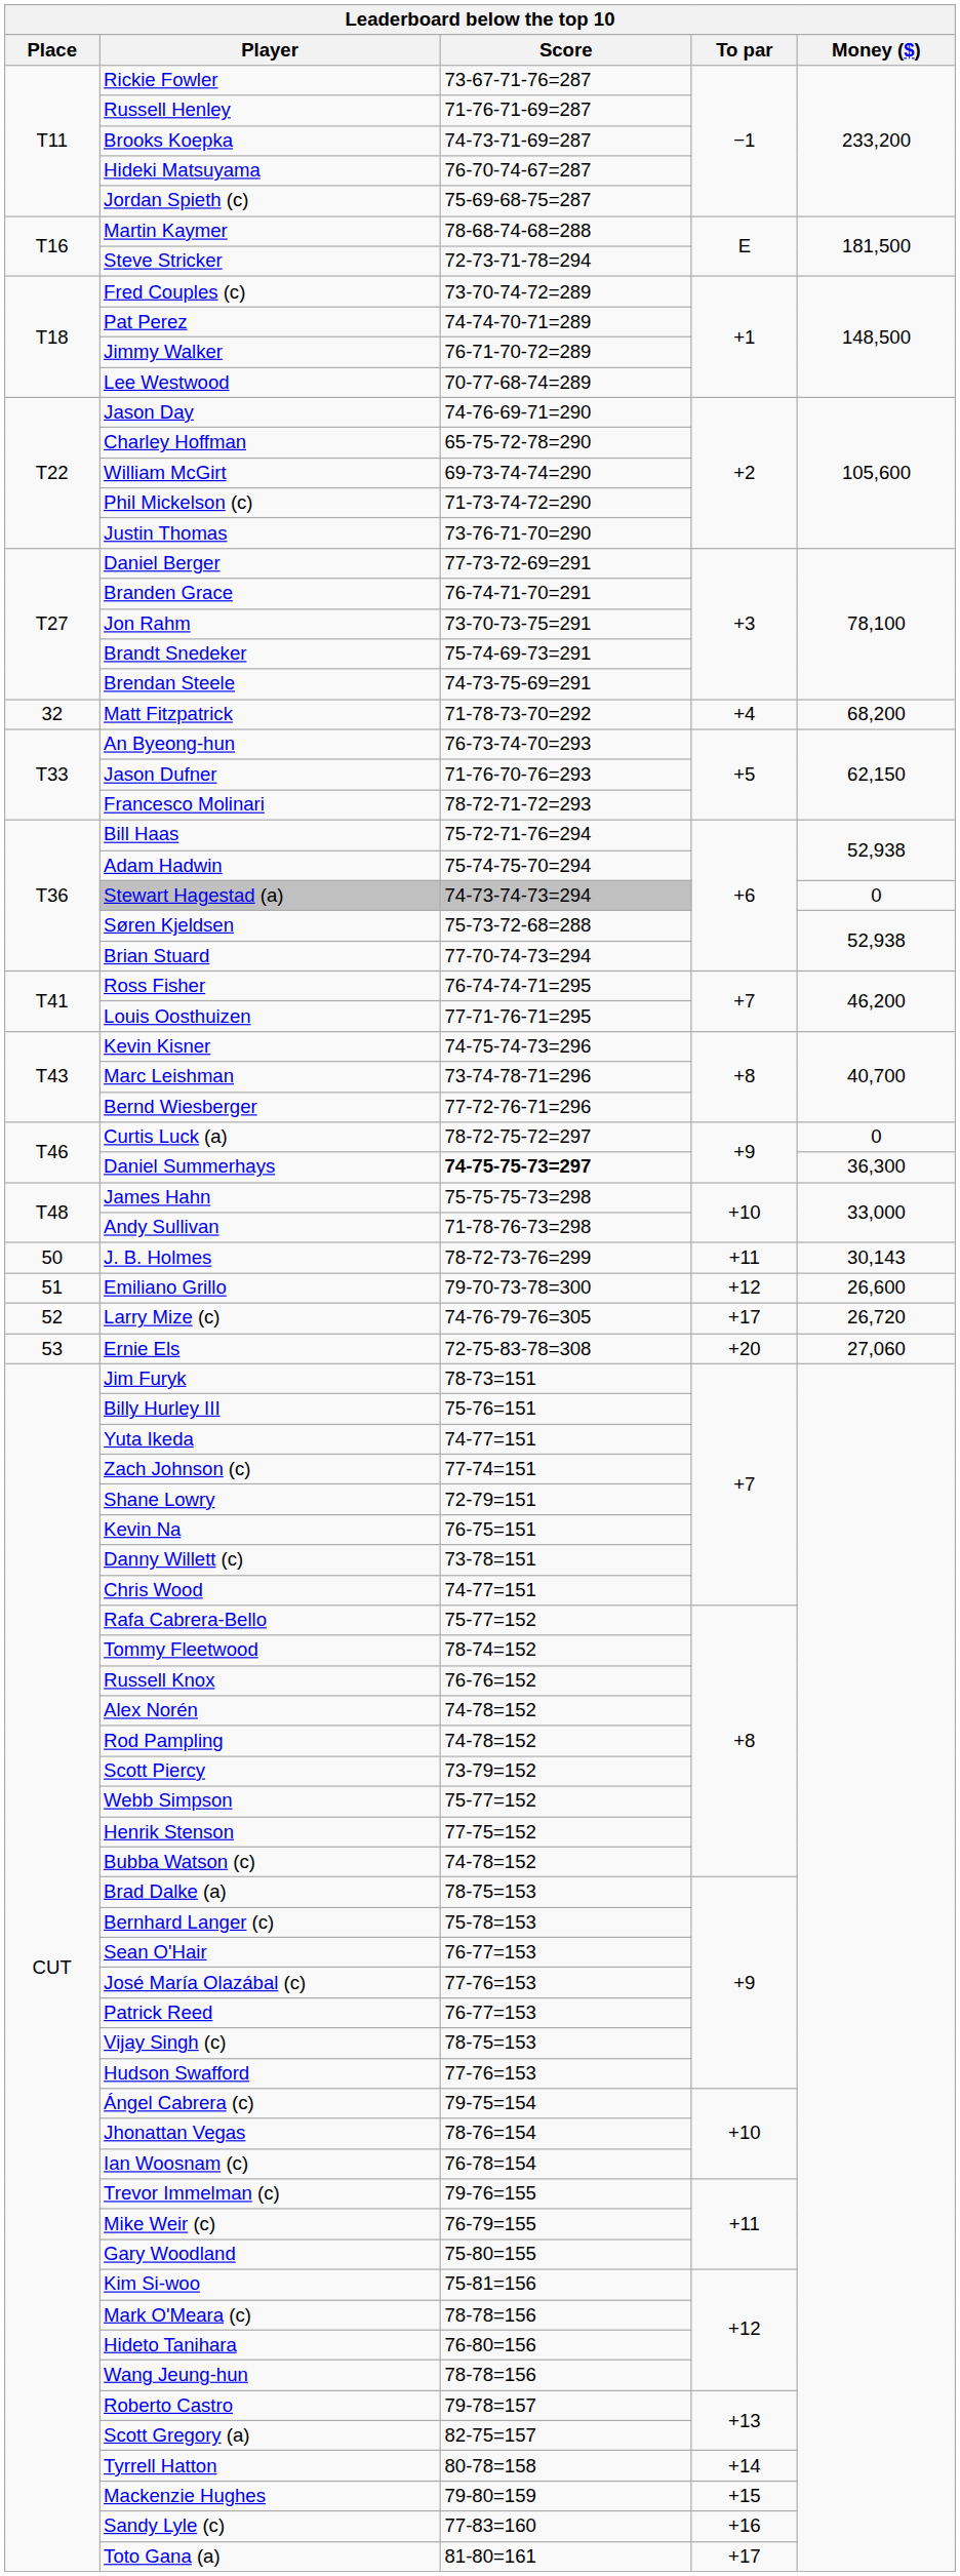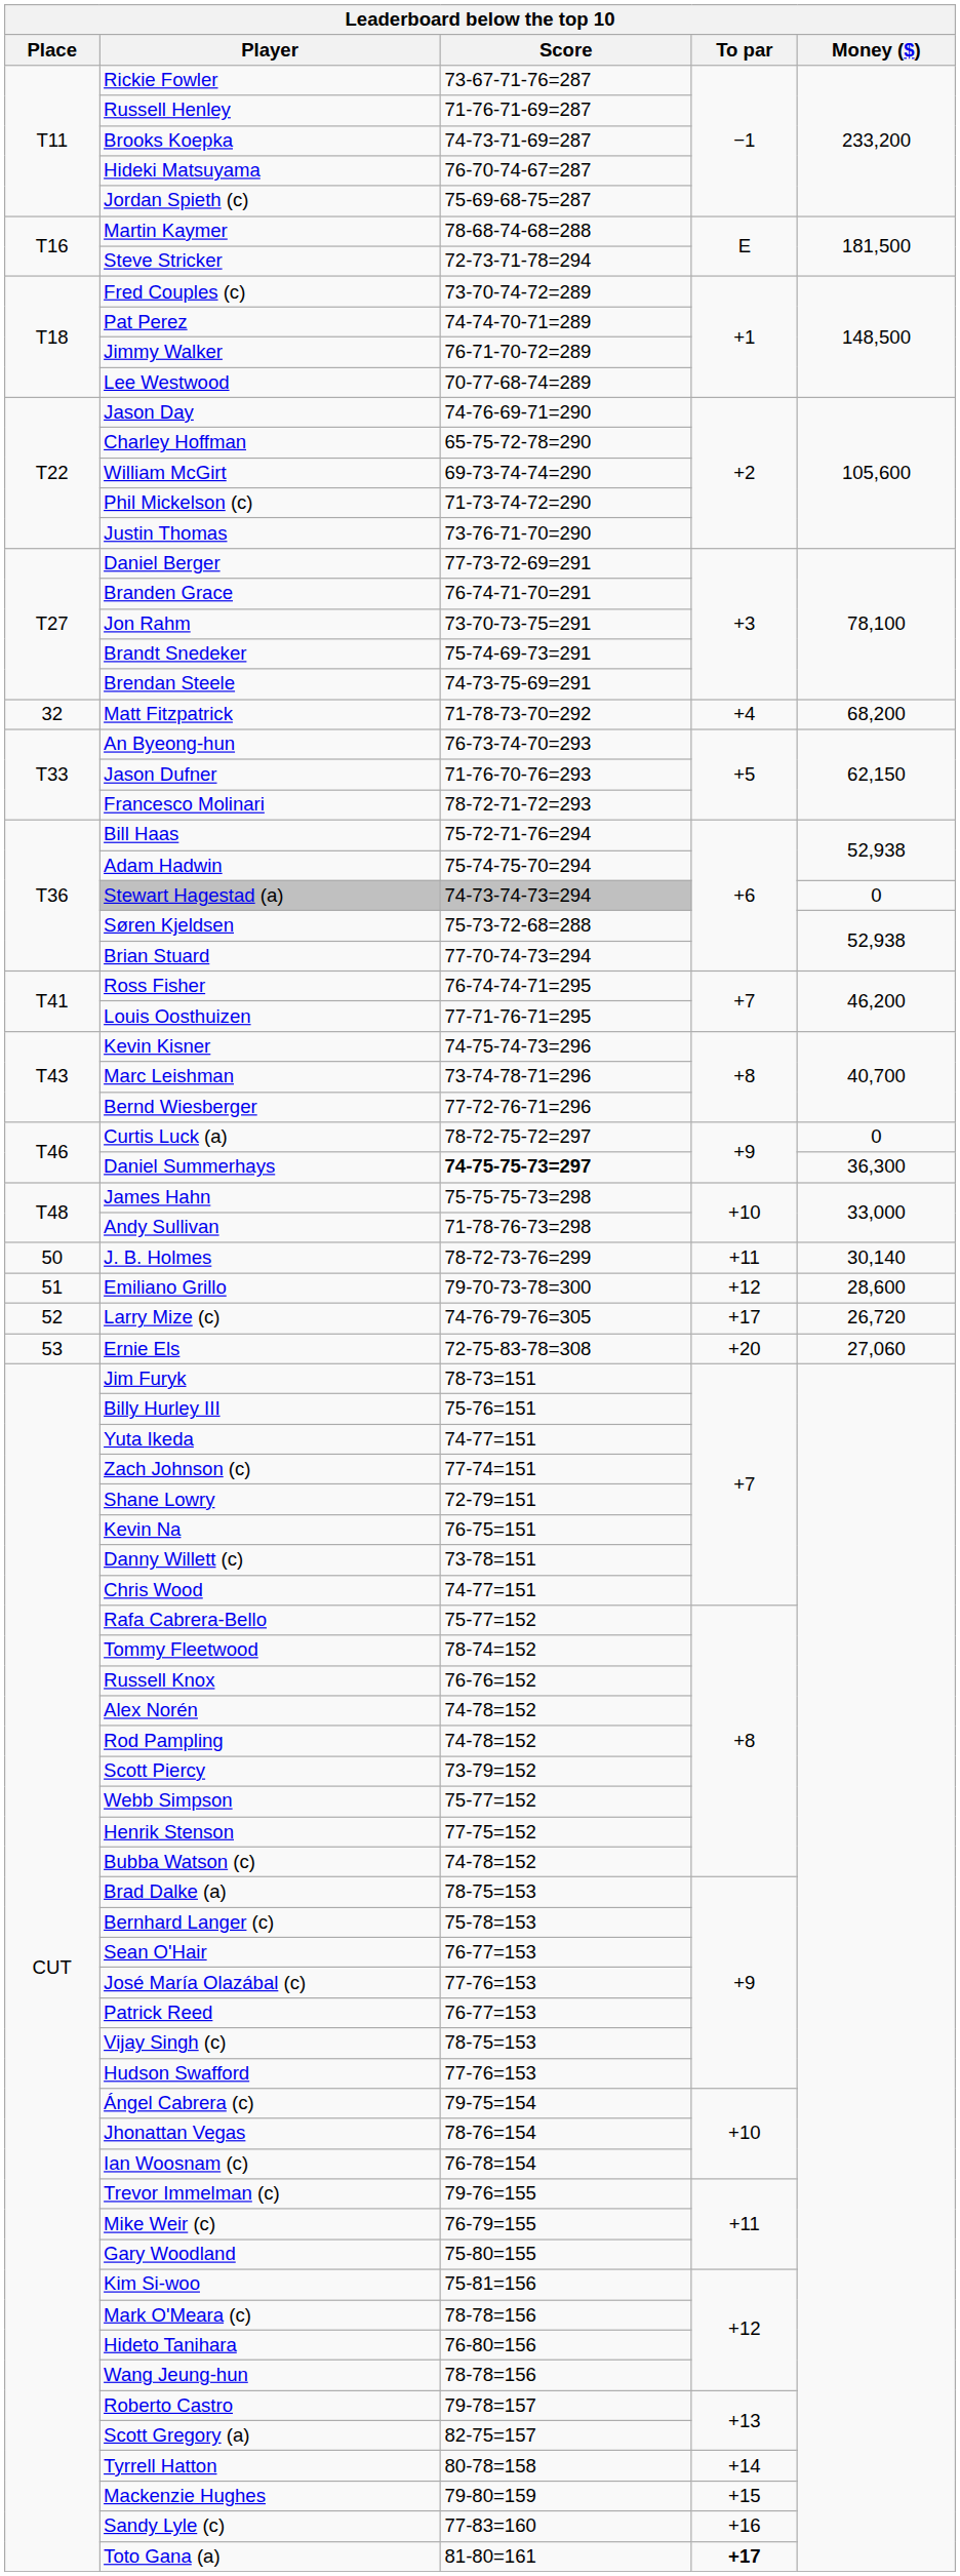J. B. Holmes | Money ($): 30,143 -> 30,140
Emiliano Grillo | Money ($): 26,600 -> 28,600
Toto Gana (a) | To par: normal -> bold
